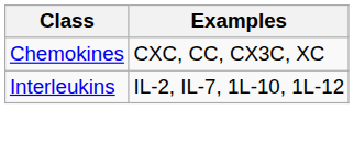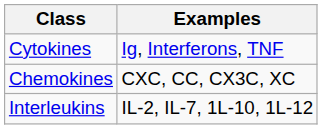+ row: Cytokines | Ig, Interferons, TNF
